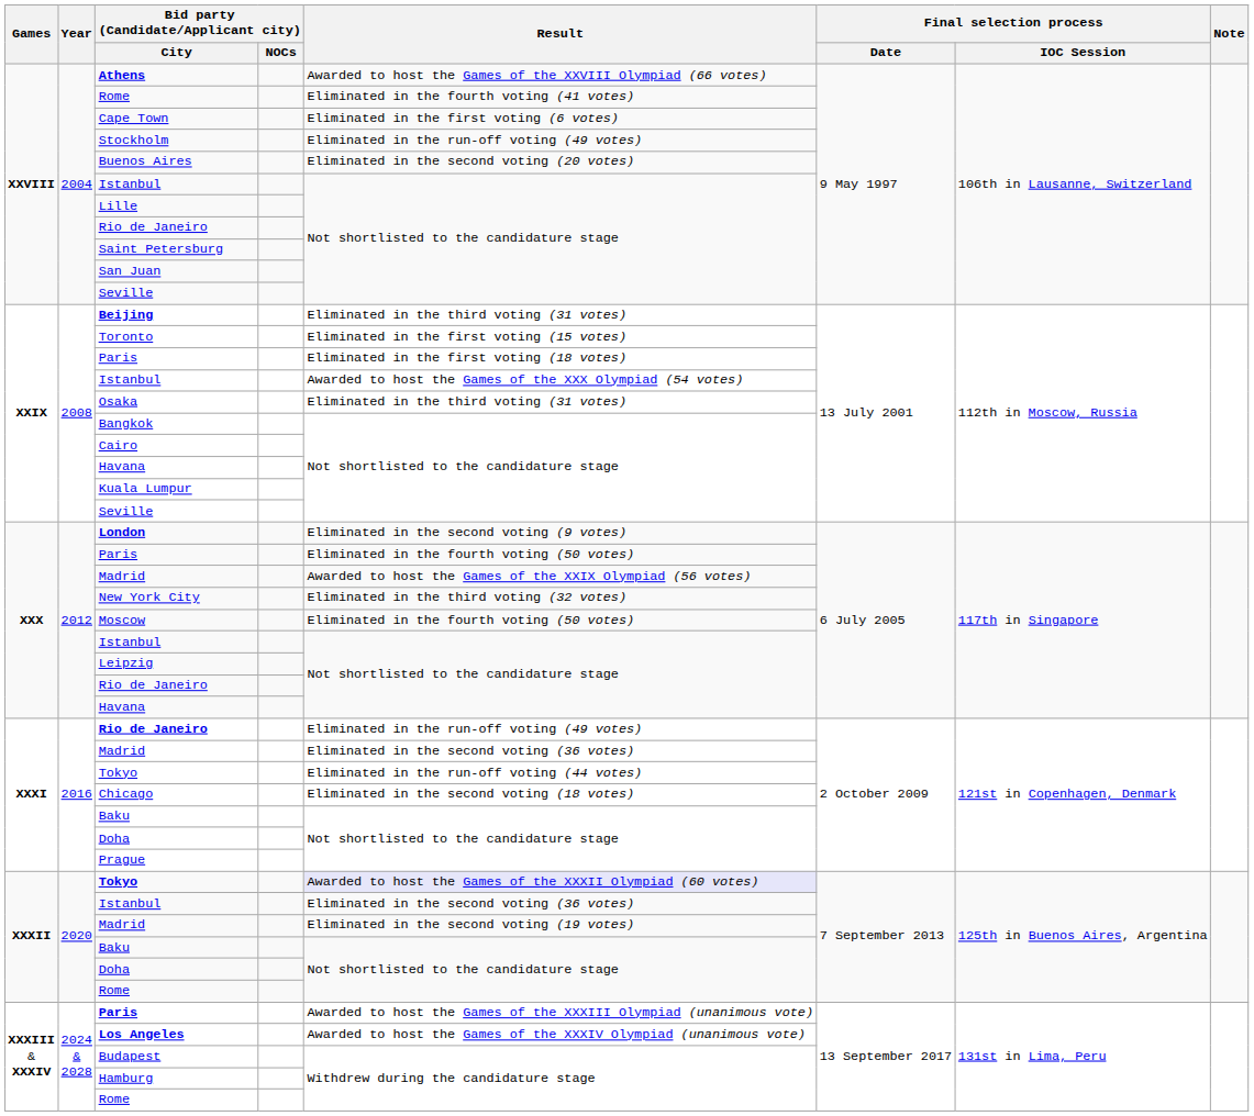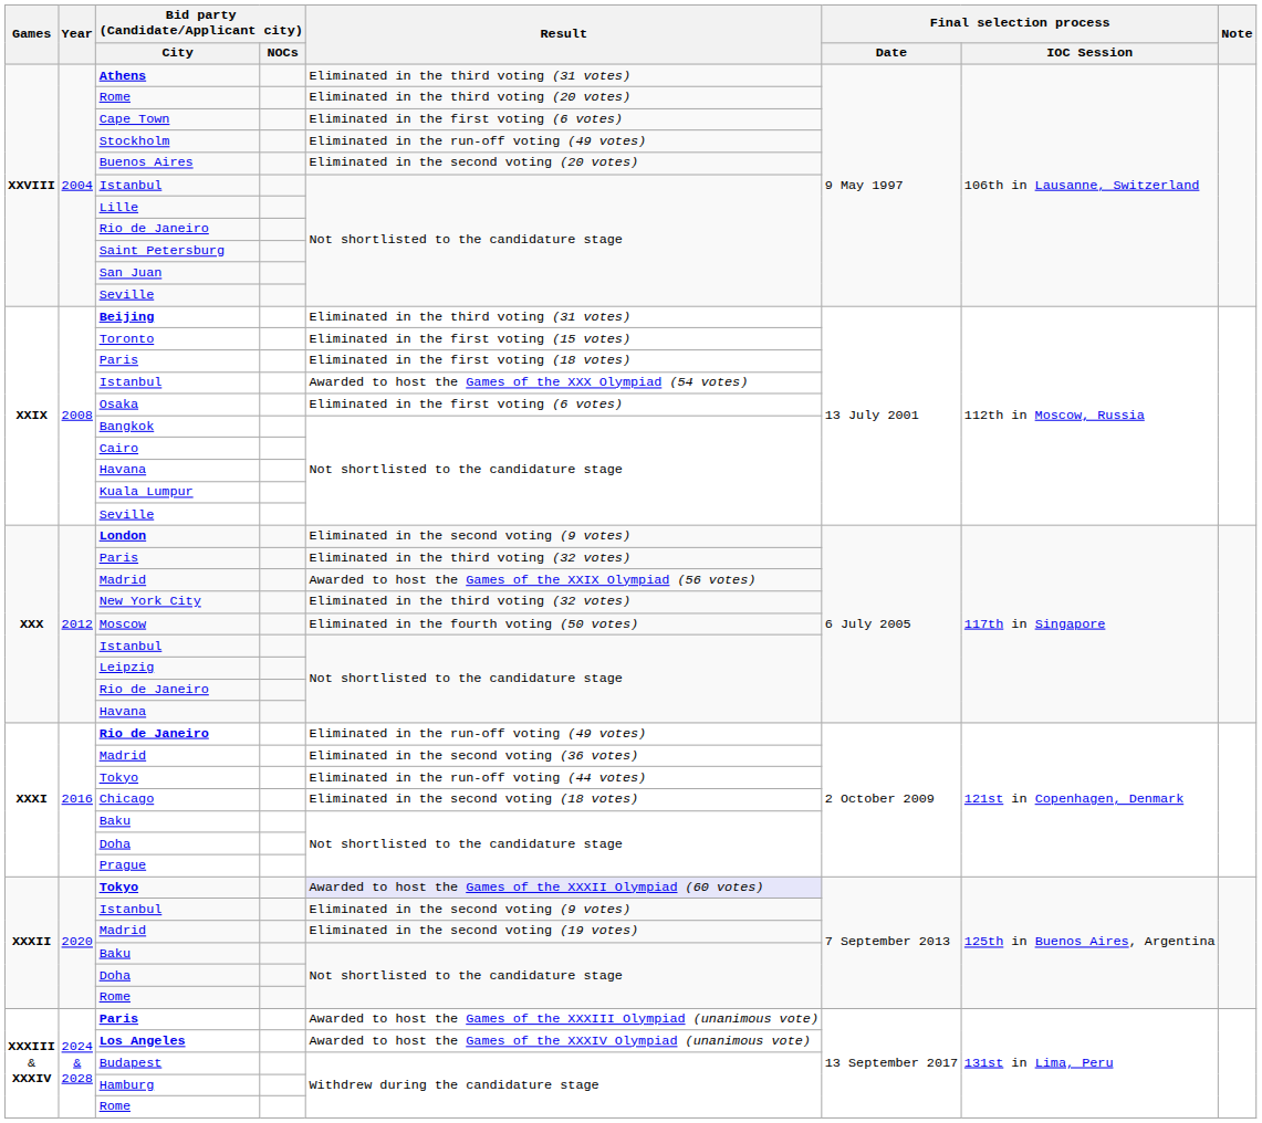Athens | Result: Awarded to host the Games of the XXVIII Olympiad (66 votes) -> Eliminated in the third voting (31 votes)
XXVIII / Rome | Result: Eliminated in the fourth voting (41 votes) -> Eliminated in the third voting (20 votes)
Osaka | Result: Eliminated in the third voting (31 votes) -> Eliminated in the first voting (6 votes)
XXX / Paris | Result: Eliminated in the fourth voting (50 votes) -> Eliminated in the third voting (32 votes)
XXXII / Istanbul | Result: Eliminated in the second voting (36 votes) -> Eliminated in the second voting (9 votes)
